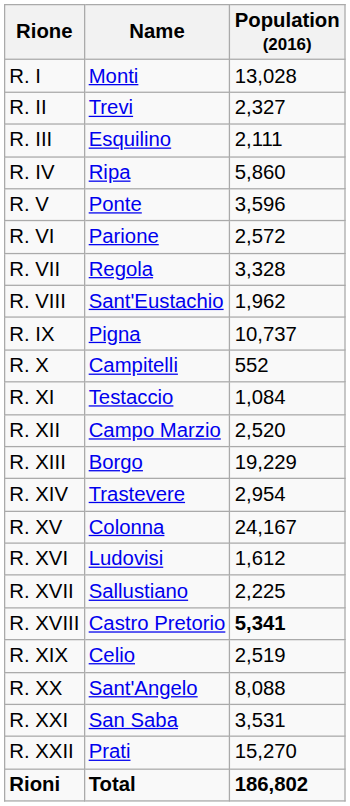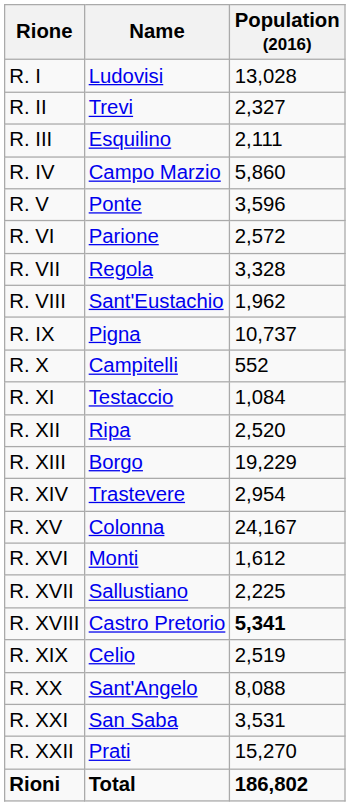R. I | Name: Monti -> Ludovisi
R. IV | Name: Ripa -> Campo Marzio
R. XII | Name: Campo Marzio -> Ripa
R. XVI | Name: Ludovisi -> Monti
